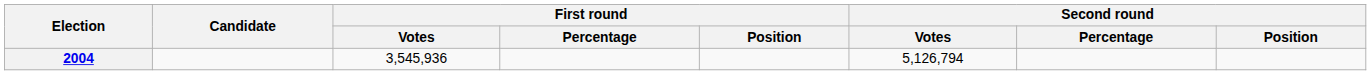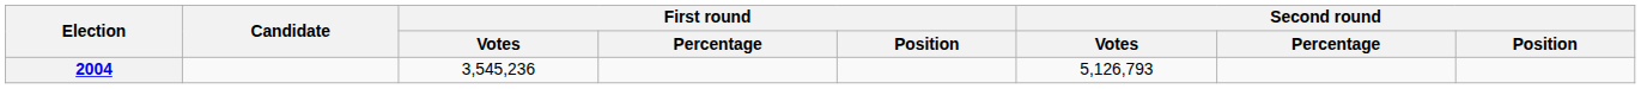2004 | First round / Votes: 3,545,936 -> 3,545,236
2004 | Second round / Votes: 5,126,794 -> 5,126,793
